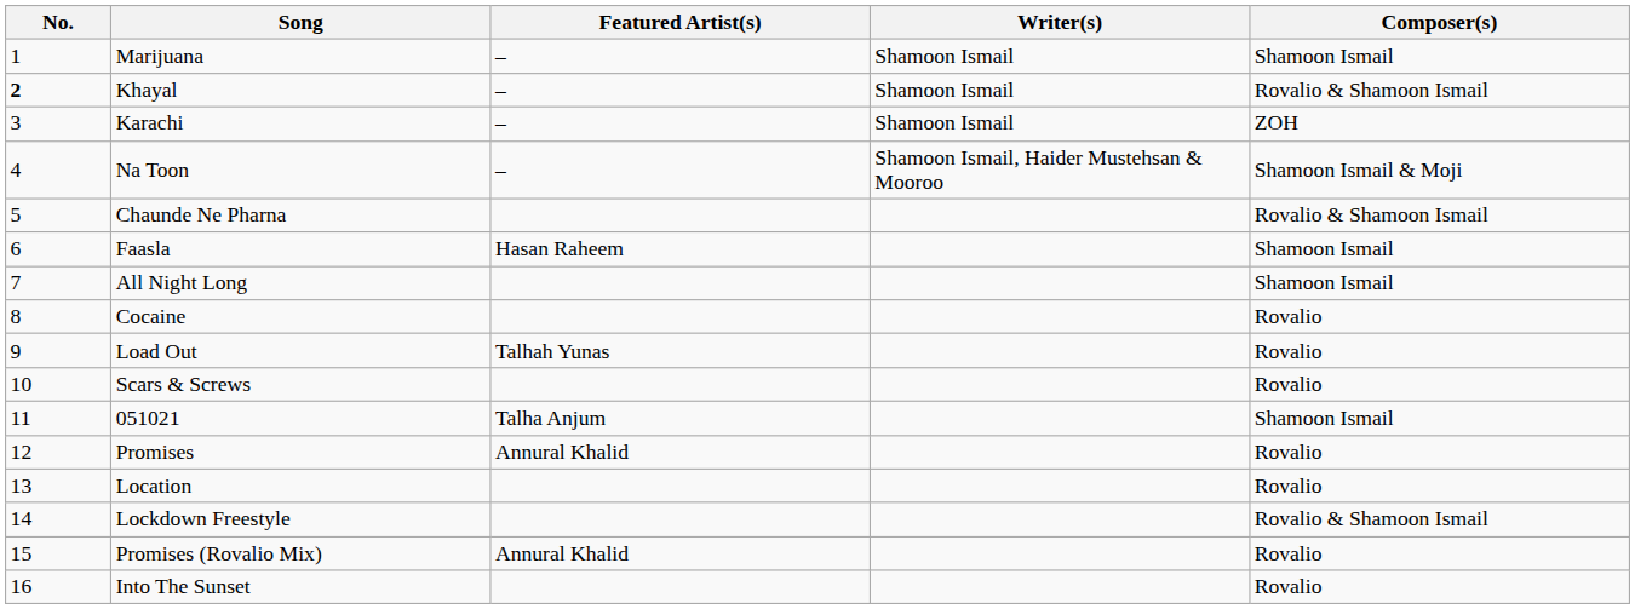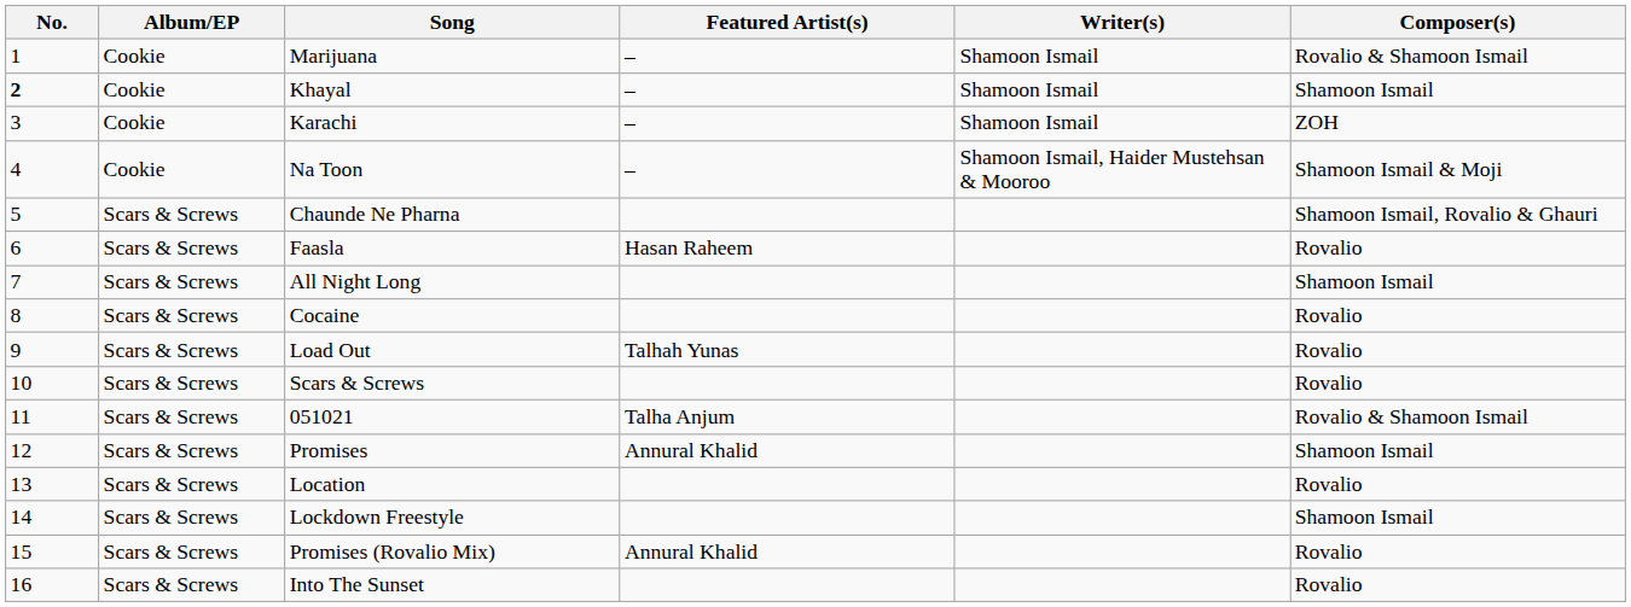+ column: Album/EP | Cookie | Cookie | Cookie | Cookie | Scars & Screws | Scars & Screws | Scars & Screws | Scars & Screws | Scars & Screws | Scars & Screws | Scars & Screws | Scars & Screws | Scars & Screws | Scars & Screws | Scars & Screws | Scars & Screws
Marijuana | Composer(s): Shamoon Ismail -> Rovalio & Shamoon Ismail
Khayal | Composer(s): Rovalio & Shamoon Ismail -> Shamoon Ismail
Chaunde Ne Pharna | Composer(s): Rovalio & Shamoon Ismail -> Shamoon Ismail, Rovalio & Ghauri
Faasla | Composer(s): Shamoon Ismail -> Rovalio
051021 | Composer(s): Shamoon Ismail -> Rovalio & Shamoon Ismail
Promises | Composer(s): Rovalio -> Shamoon Ismail
Lockdown Freestyle | Composer(s): Rovalio & Shamoon Ismail -> Shamoon Ismail
